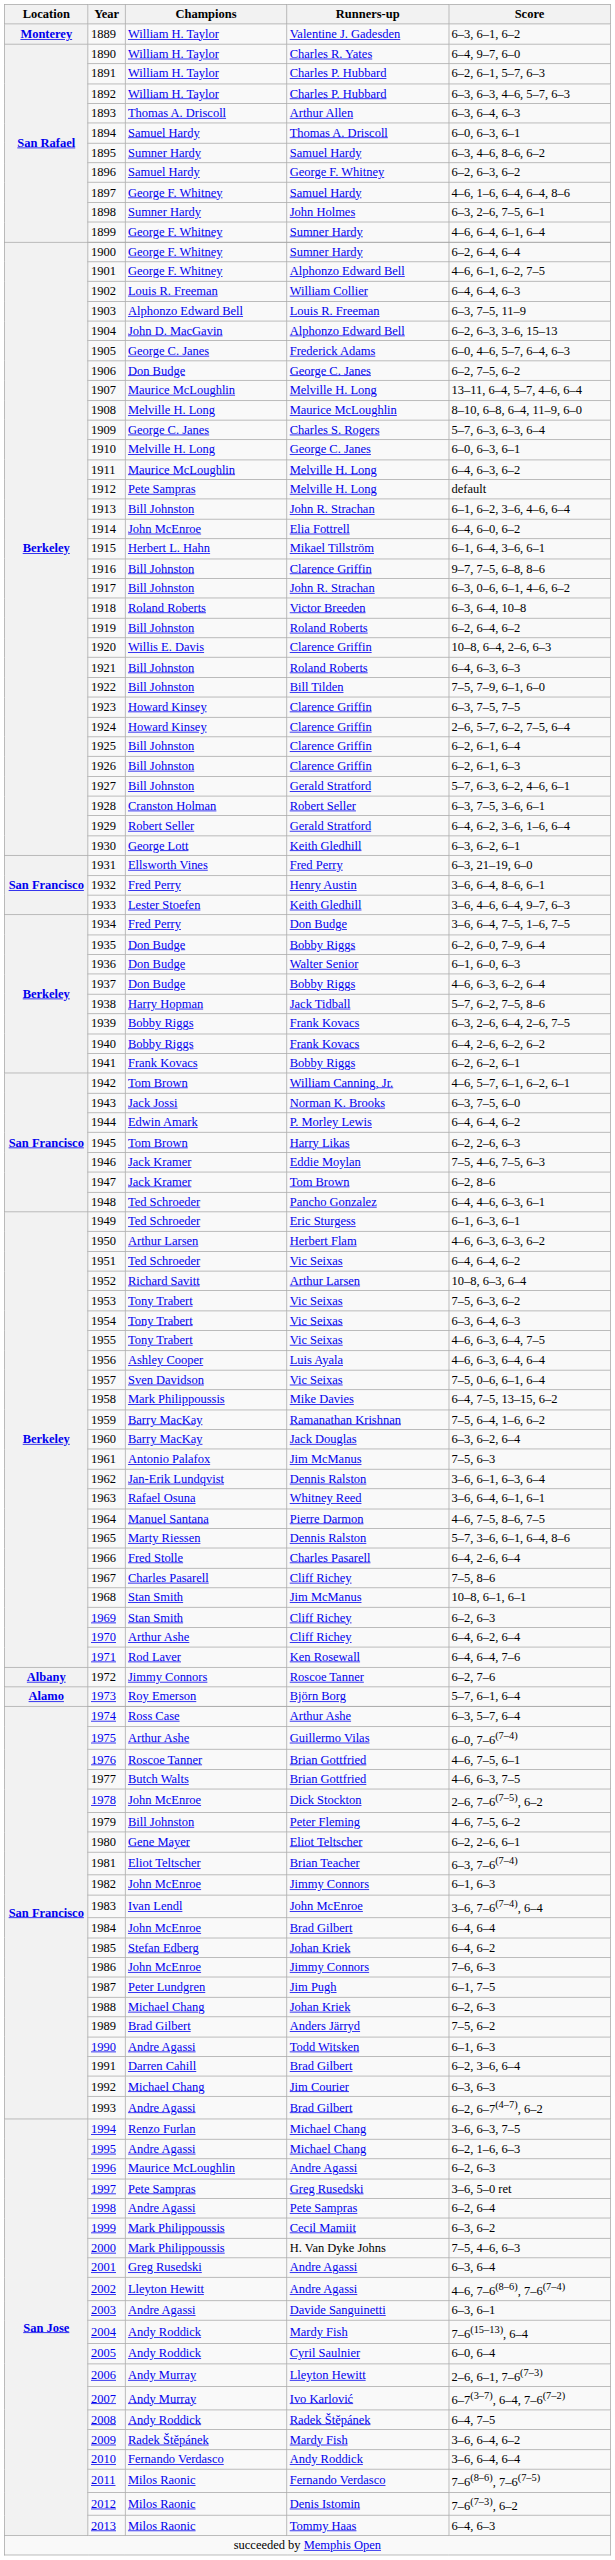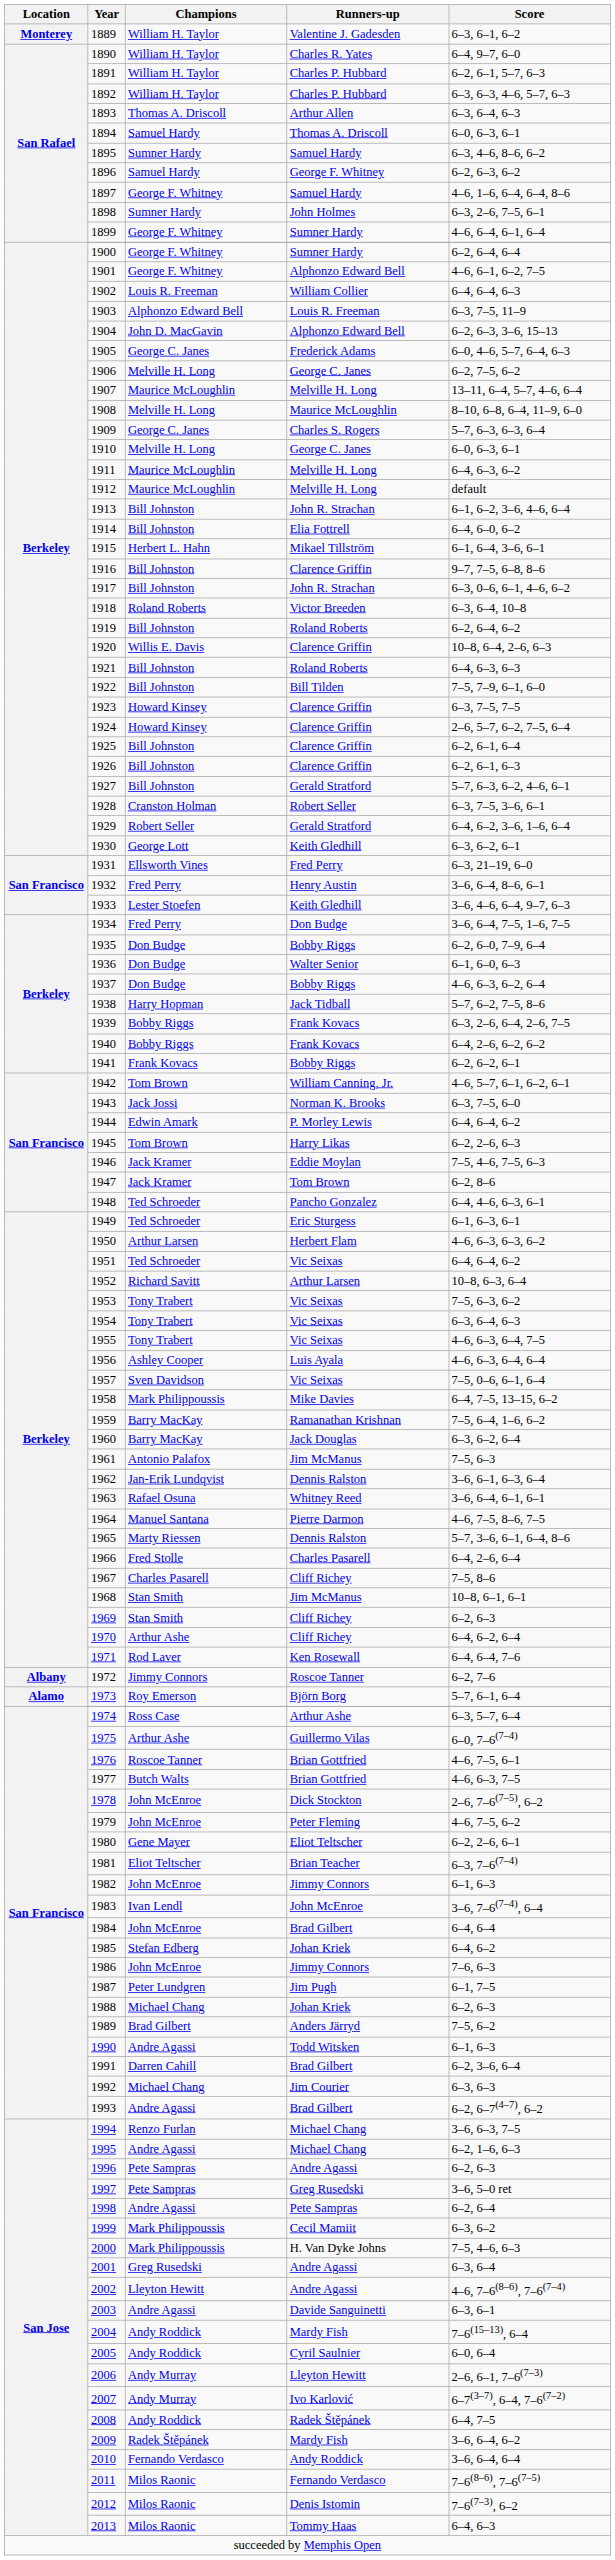1906 | Champions: Don Budge -> Melville H. Long
1912 | Champions: Pete Sampras -> Maurice McLoughlin
1914 | Champions: John McEnroe -> Bill Johnston
1979 | Champions: Bill Johnston -> John McEnroe
1996 | Champions: Maurice McLoughlin -> Pete Sampras
